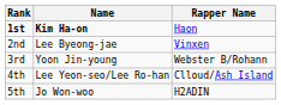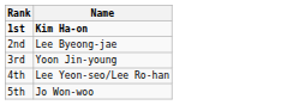- column: Rapper Name | Haon | Vinxen | Webster B/Rohann | Clloud/Ash Island | H2ADIN
